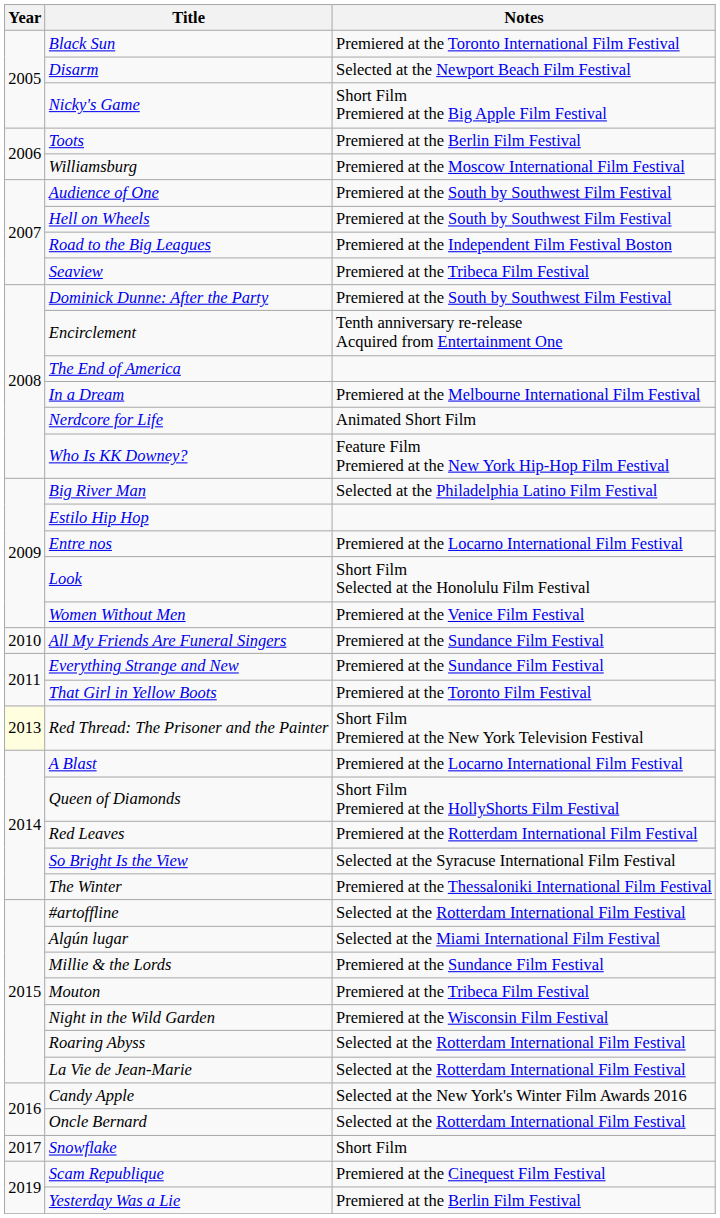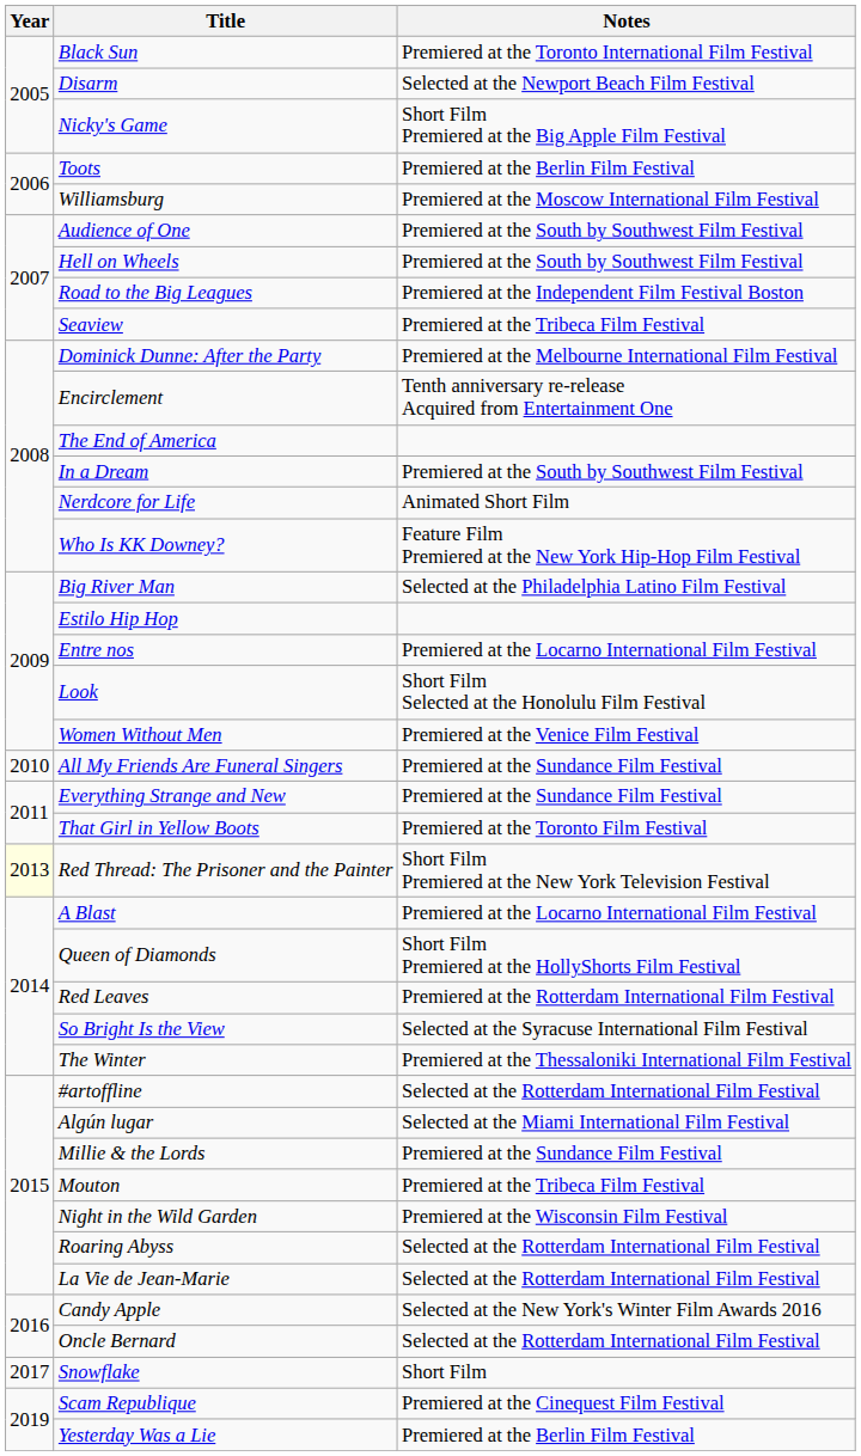Dominick Dunne: After the Party | Notes: Premiered at the South by Southwest Film Festival -> Premiered at the Melbourne International Film Festival
In a Dream | Notes: Premiered at the Melbourne International Film Festival -> Premiered at the South by Southwest Film Festival
